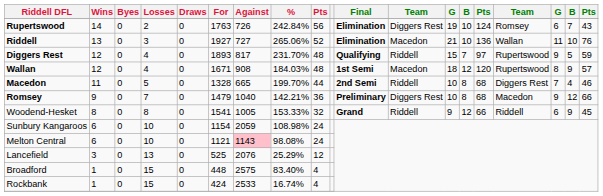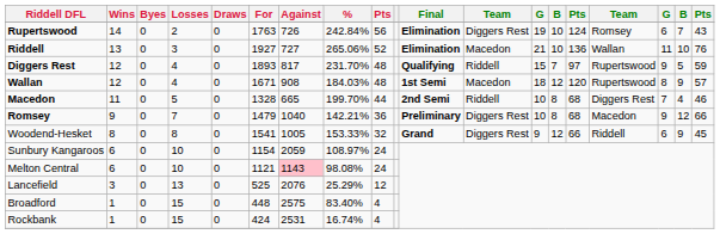Woodend-Hesket | column 12: Riddell -> Diggers Rest
Sunbury Kangaroos | %: 108.98% -> 108.97%
Rockbank | Against: 2533 -> 2531
